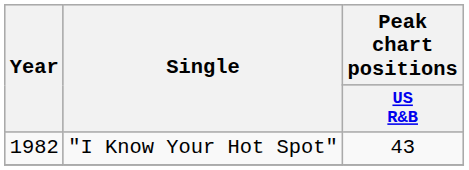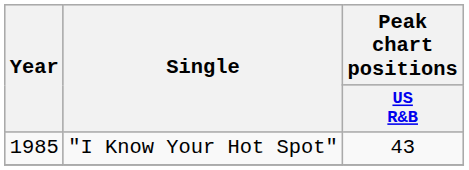"I Know Your Hot Spot" | Year: 1982 -> 1985
